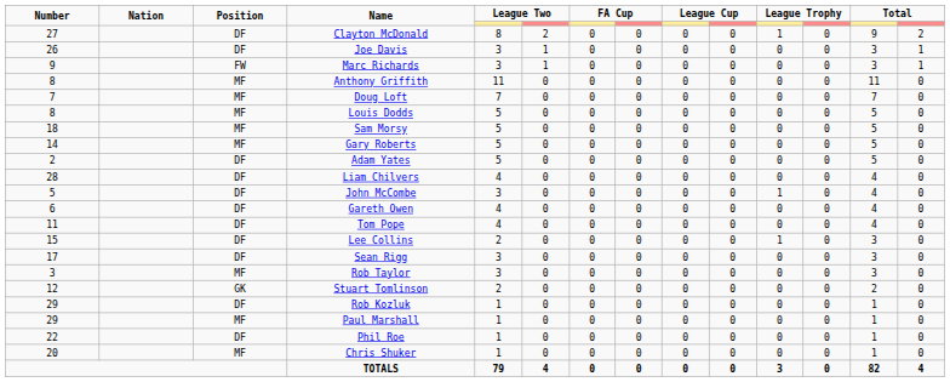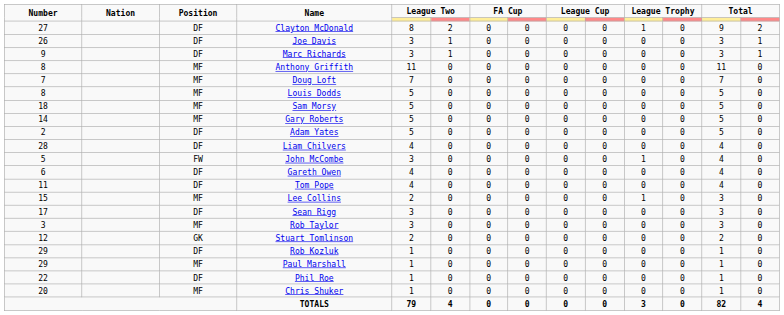Marc Richards | Position: FW -> DF
John McCombe | Position: DF -> FW
Lee Collins | Position: DF -> MF
